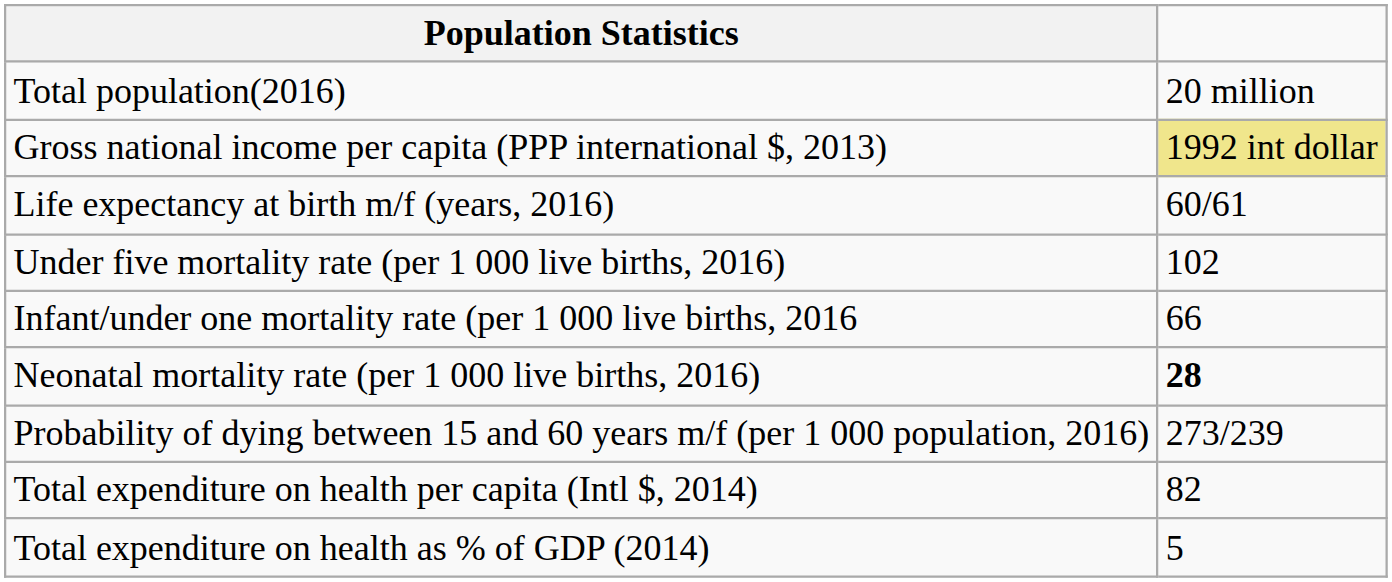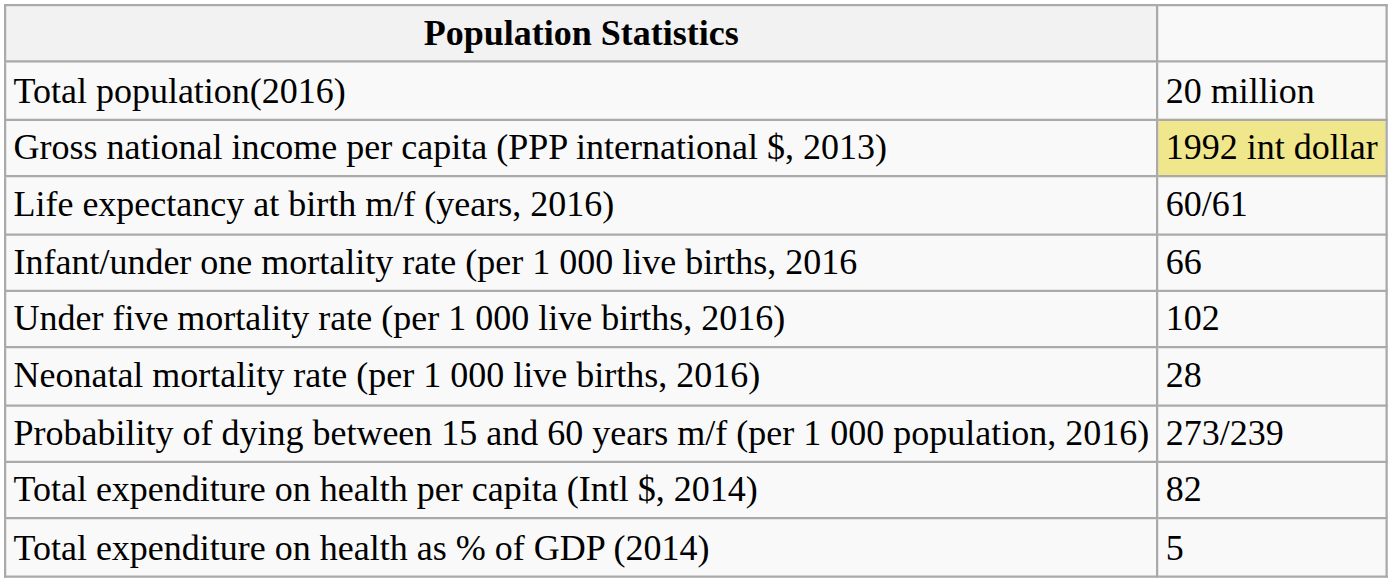rows swapped: Under five mortality rate (per 1 000 live births, 2016) <-> Infant/under one mortality rate (per 1 000 live births, 2016
Neonatal mortality rate (per 1 000 live births, 2016) | column 2: bold -> normal
